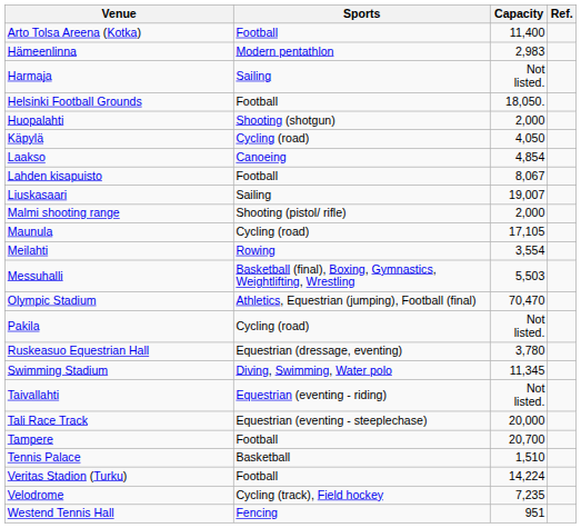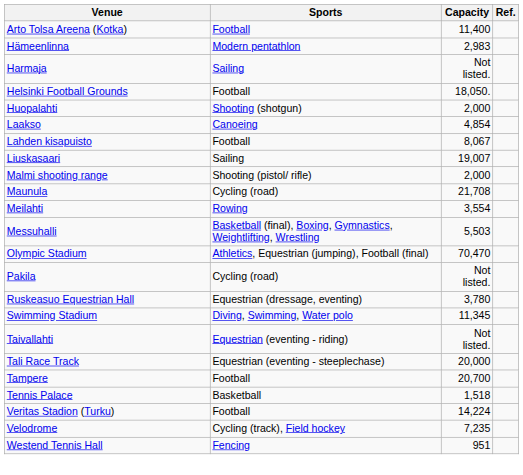- row: Käpylä | Cycling (road) | 4,050
Maunula | Capacity: 17,105 -> 21,708
Tennis Palace | Capacity: 1,510 -> 1,518
